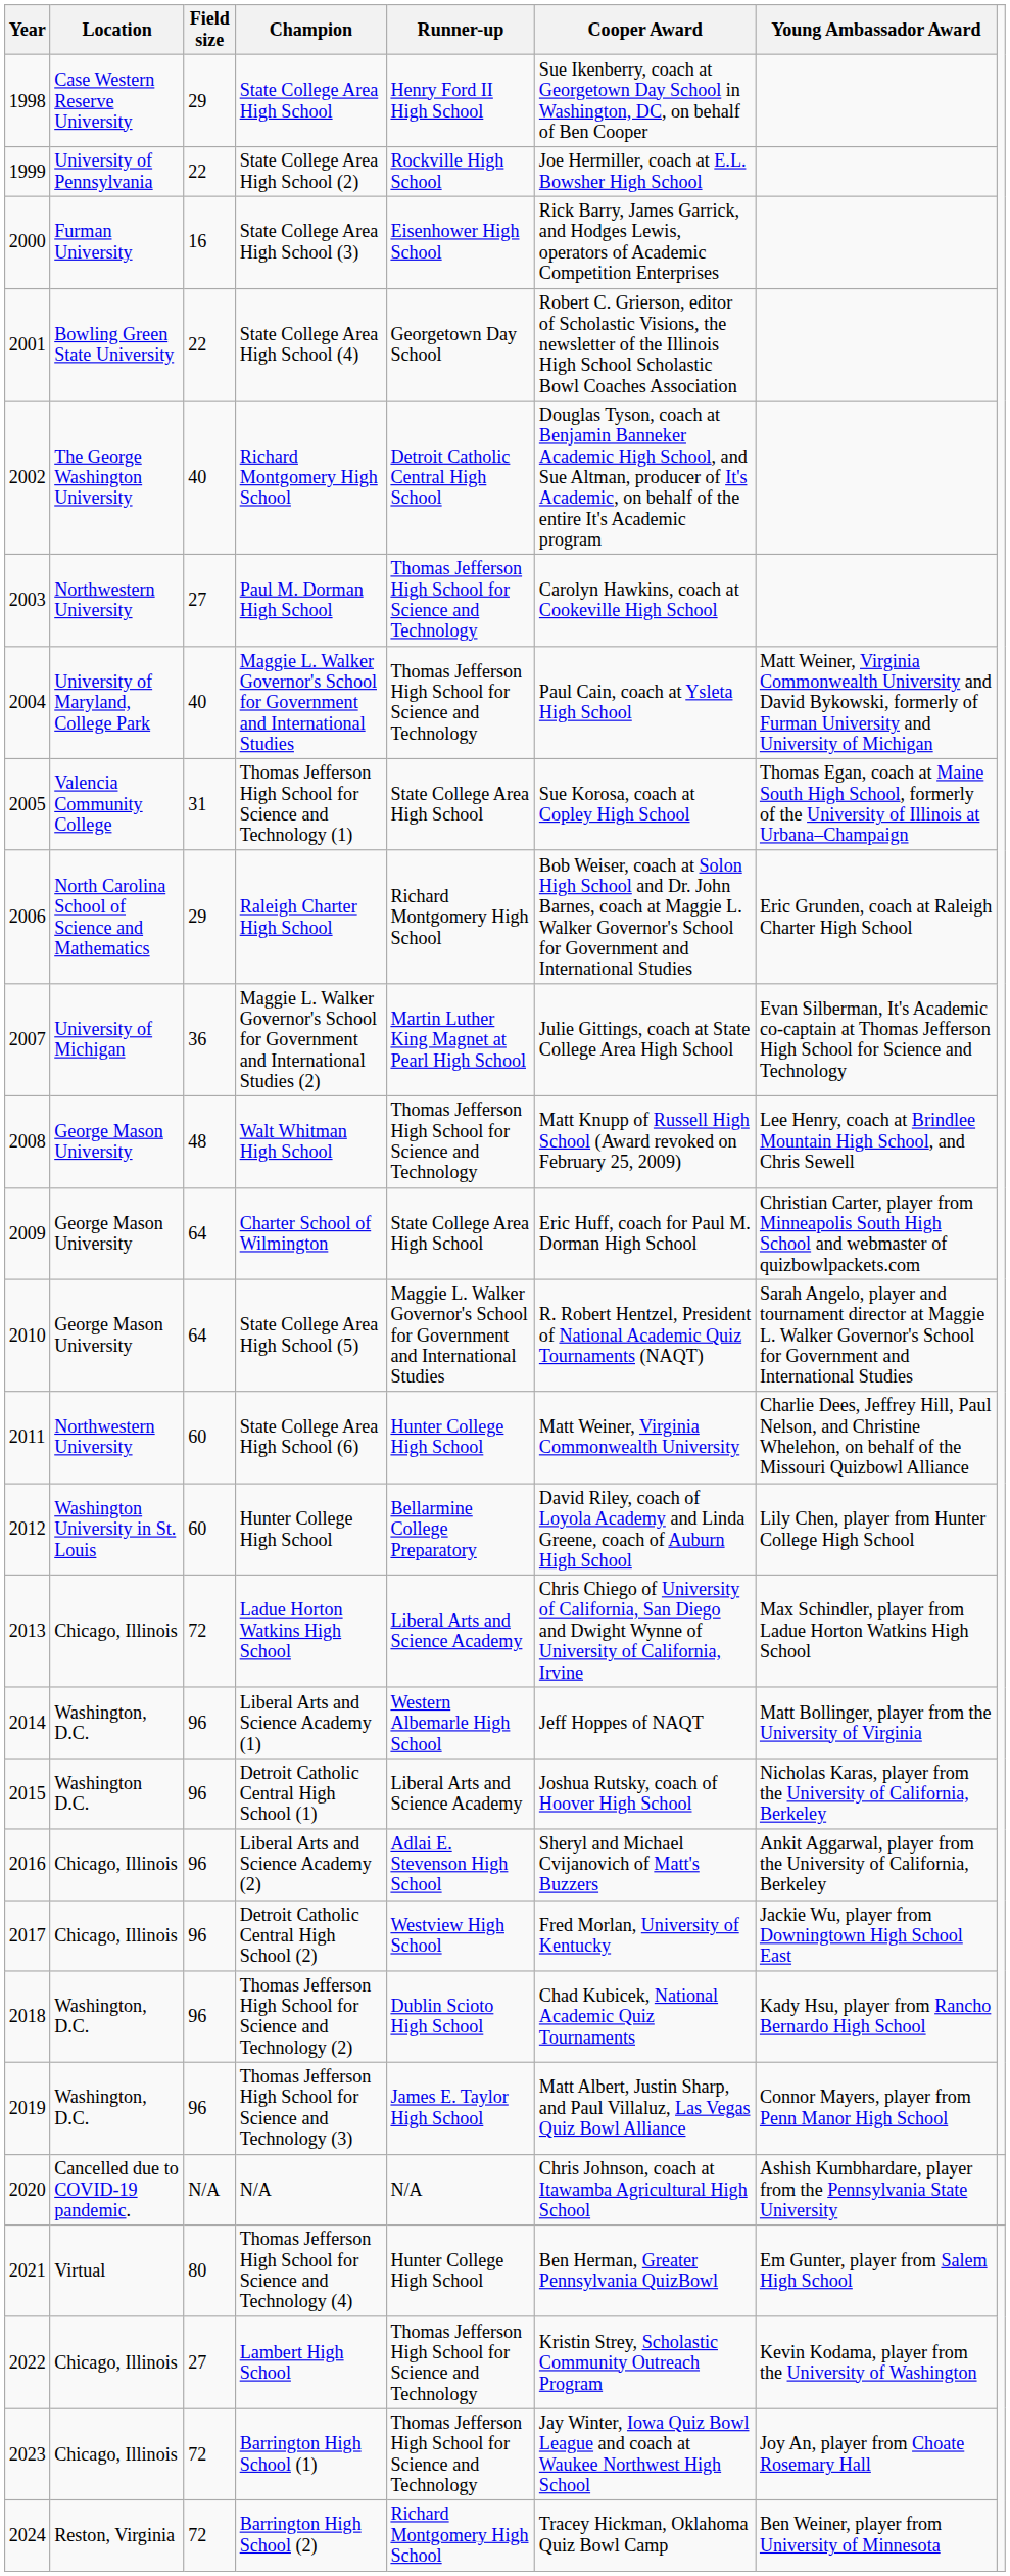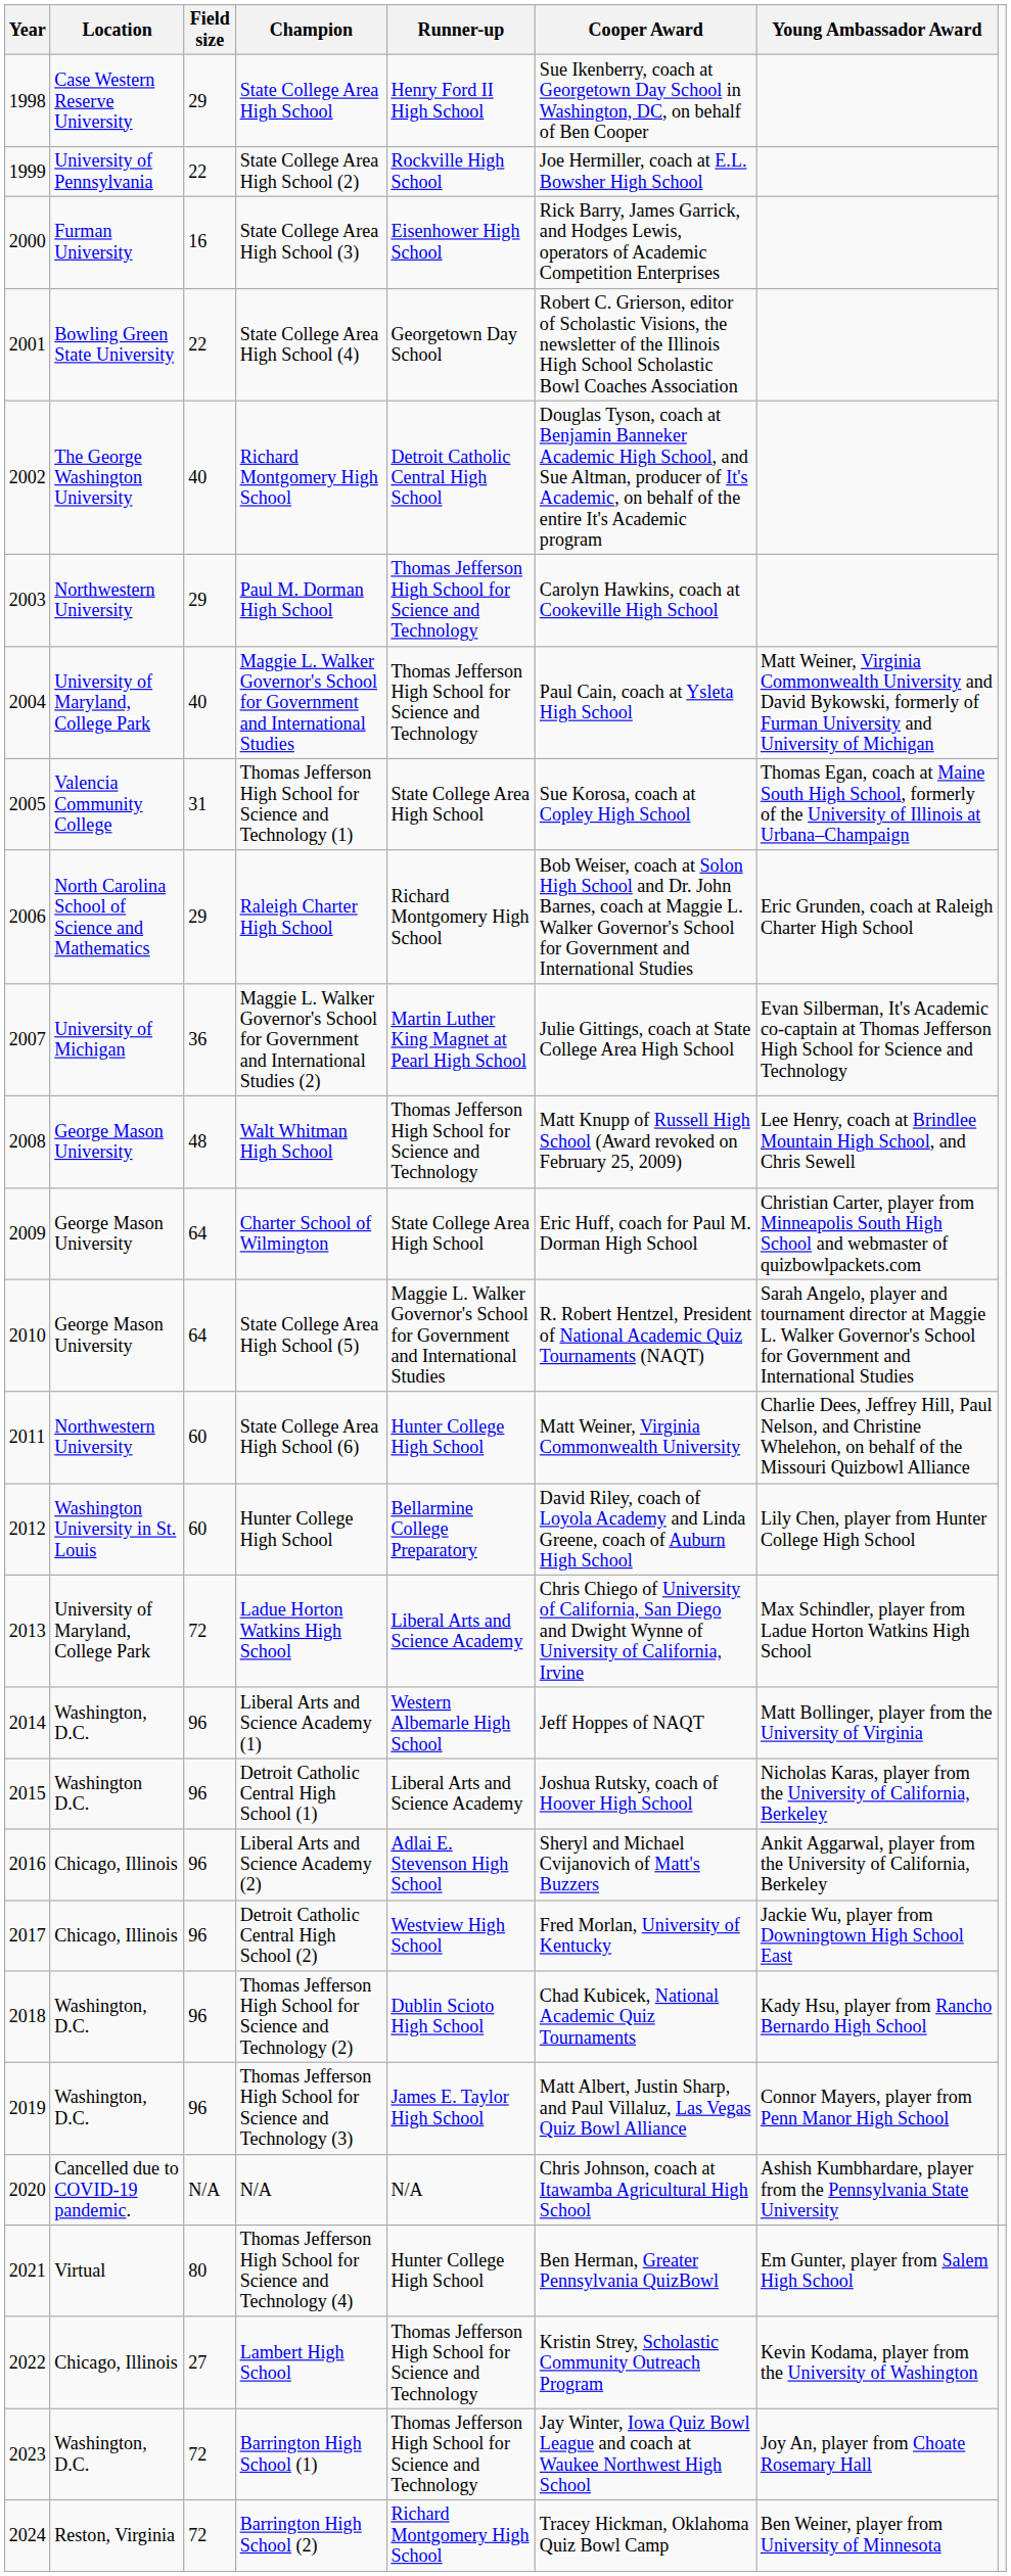Paul M. Dorman High School | Field size: 27 -> 29
Ladue Horton Watkins High School | Location: Chicago, Illinois -> University of Maryland, College Park
Barrington High School (1) | Location: Chicago, Illinois -> Washington, D.C.
